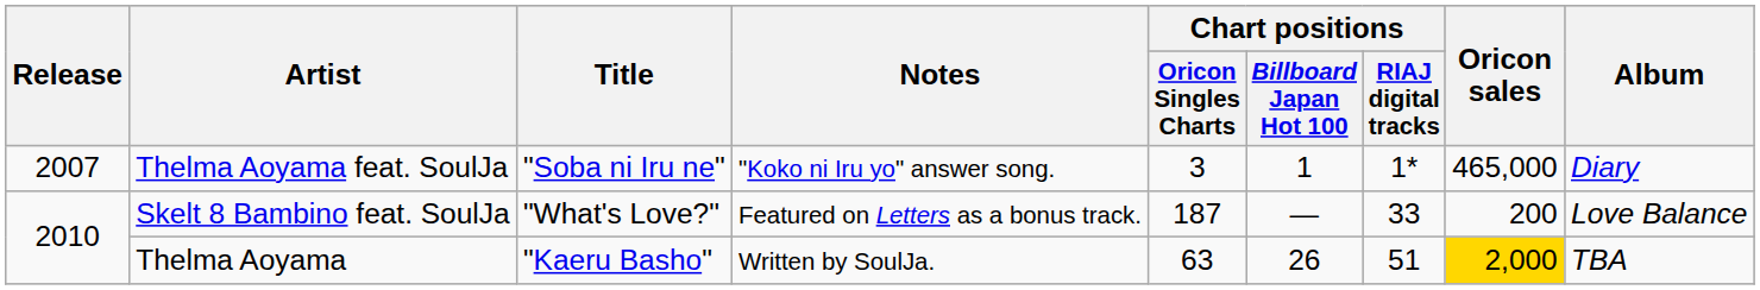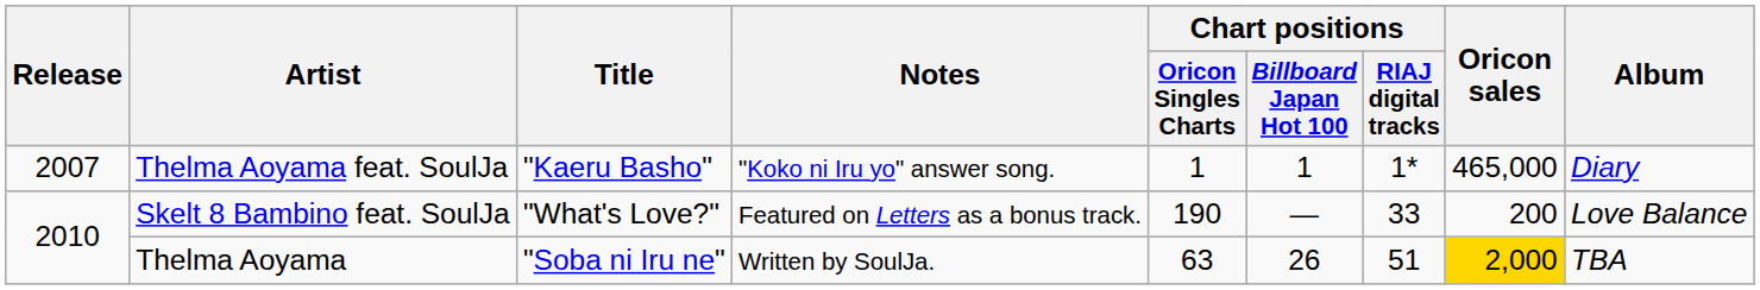Thelma Aoyama feat. SoulJa | Title: "Soba ni Iru ne" -> "Kaeru Basho"
Thelma Aoyama feat. SoulJa | Chart positions / Oricon Singles Charts: 3 -> 1
Skelt 8 Bambino feat. SoulJa | Chart positions / Oricon Singles Charts: 187 -> 190
Thelma Aoyama | Title: "Kaeru Basho" -> "Soba ni Iru ne"
